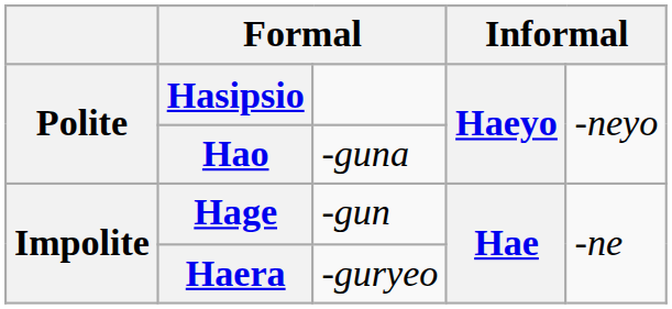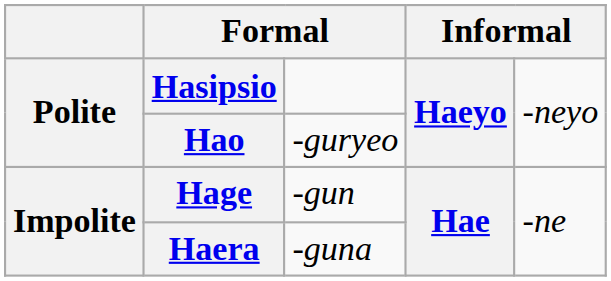Hao | column 3: -guna -> -guryeo
Haera | column 3: -guryeo -> -guna
